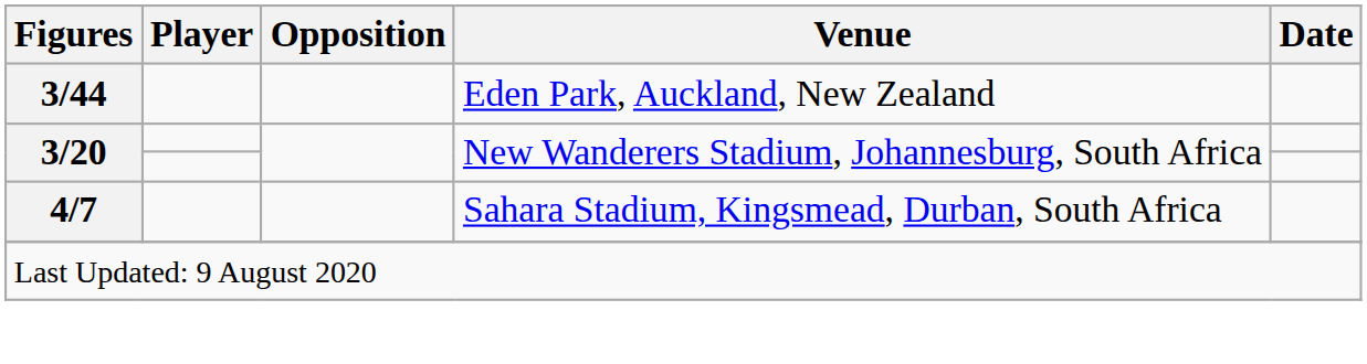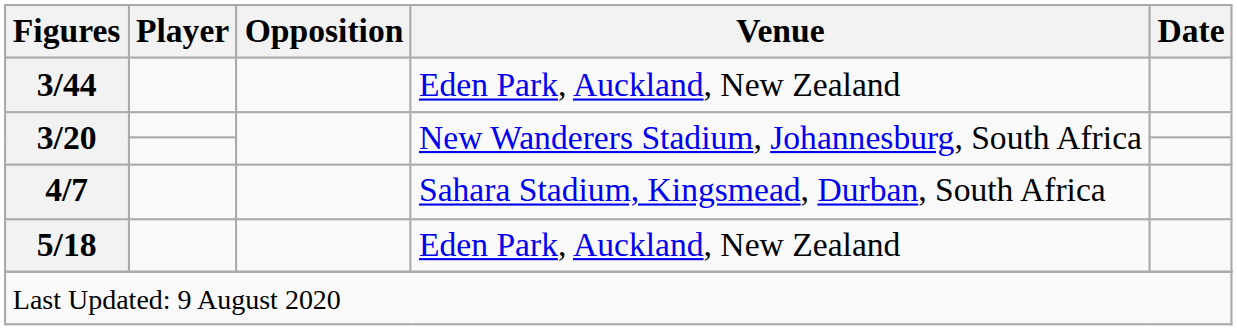+ row: 5/18 | Eden Park, Auckland, New Zealand
